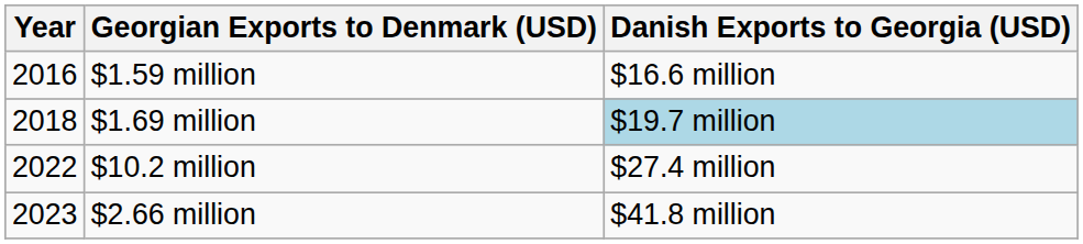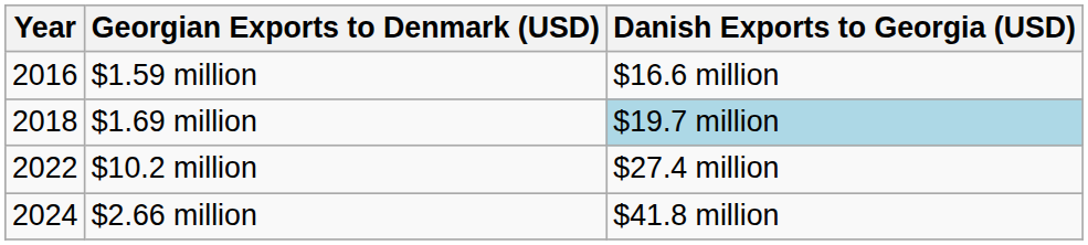$2.66 million | Year: 2023 -> 2024
